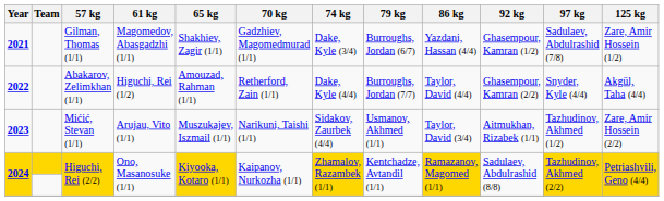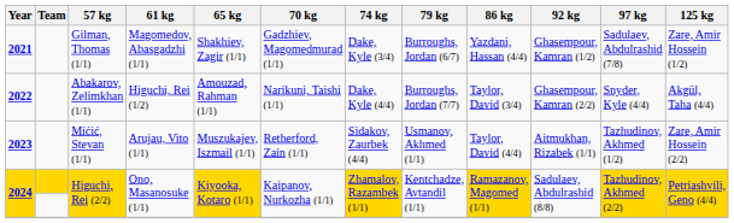2022 | 70 kg: Retherford, Zain (1/1) -> Narikuni, Taishi (1/1)
2022 | 86 kg: Taylor, David (4/4) -> Taylor, David (3/4)
2023 | 70 kg: Narikuni, Taishi (1/1) -> Retherford, Zain (1/1)
2023 | 86 kg: Taylor, David (3/4) -> Taylor, David (4/4)
